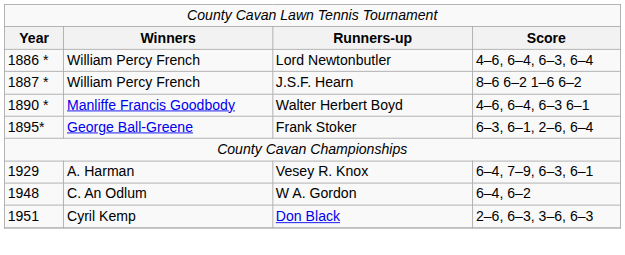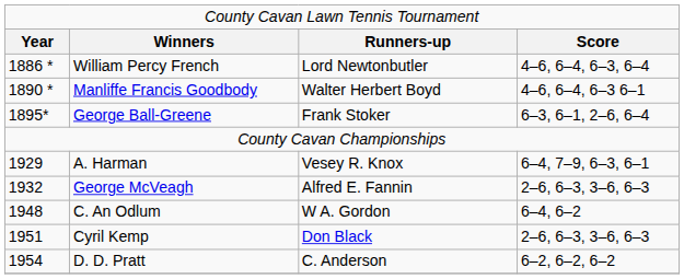- row: 1887 * | William Percy French | J.S.F. Hearn | 8–6 6–2 1–6 6–2
+ row: 1932 | George McVeagh | Alfred E. Fannin | 2–6, 6–3, 3–6, 6–3
+ row: 1954 | D. D. Pratt | C. Anderson | 6–2, 6–2, 6–2
